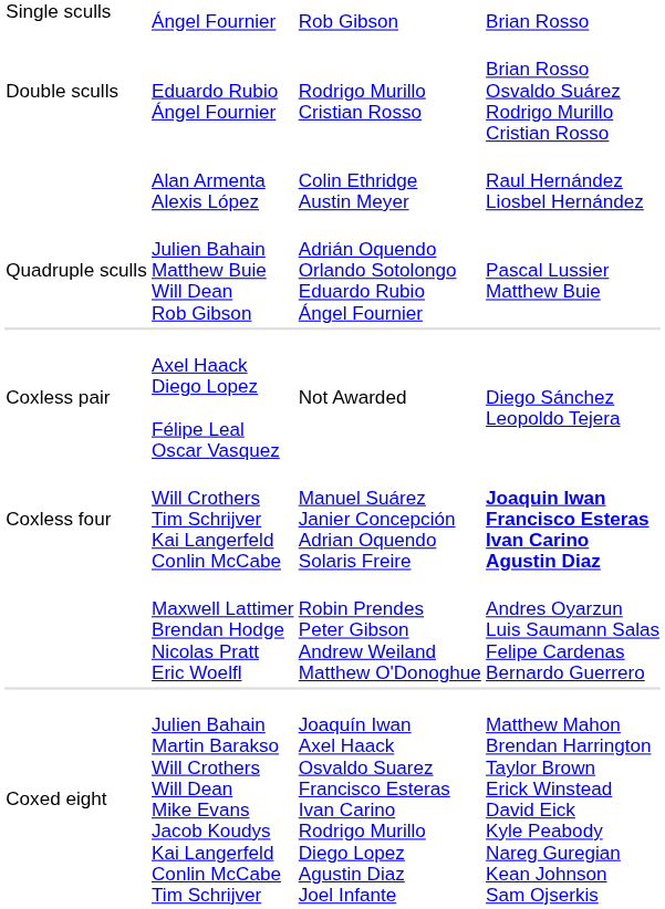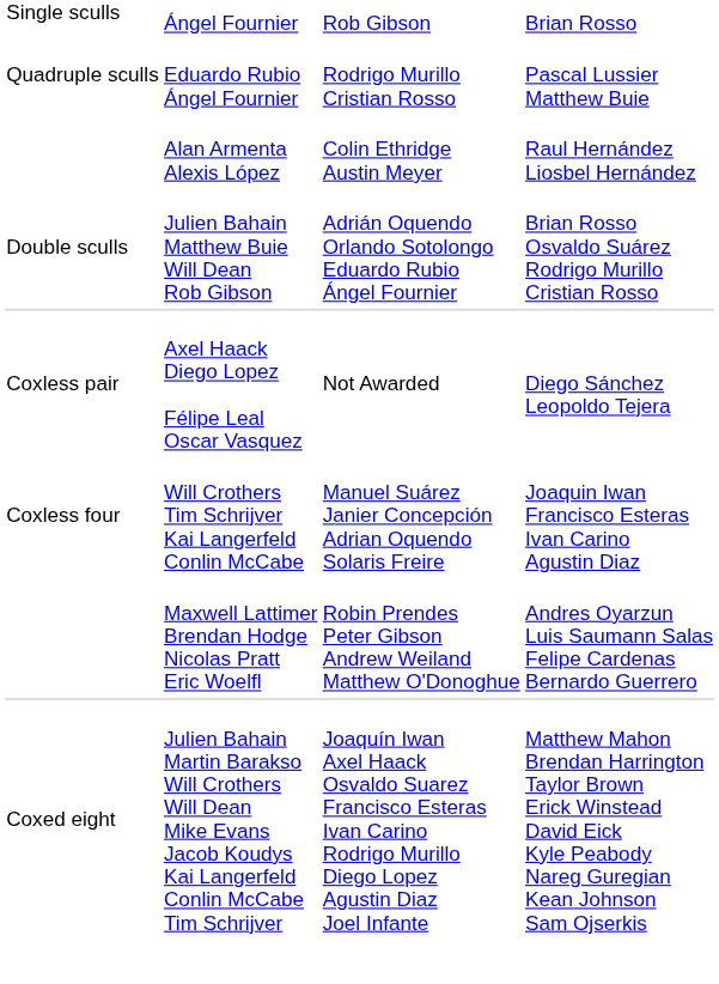Eduardo Rubio Ángel Fournier | column 1: Double sculls -> Quadruple sculls
Eduardo Rubio Ángel Fournier | column 4: Brian Rosso Osvaldo Suárez Rodrigo Murillo Cristian Rosso -> Pascal Lussier Matthew Buie
Julien Bahain Matthew Buie Will Dean Rob Gibson | column 1: Quadruple sculls -> Double sculls
Julien Bahain Matthew Buie Will Dean Rob Gibson | column 4: Pascal Lussier Matthew Buie -> Brian Rosso Osvaldo Suárez Rodrigo Murillo Cristian Rosso
Will Crothers Tim Schrijver Kai Langerfeld Conlin McCabe | column 4: bold -> normal
